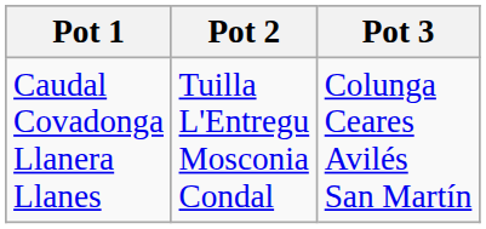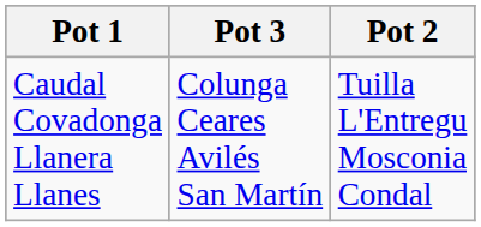columns swapped: Pot 2 <-> Pot 3
